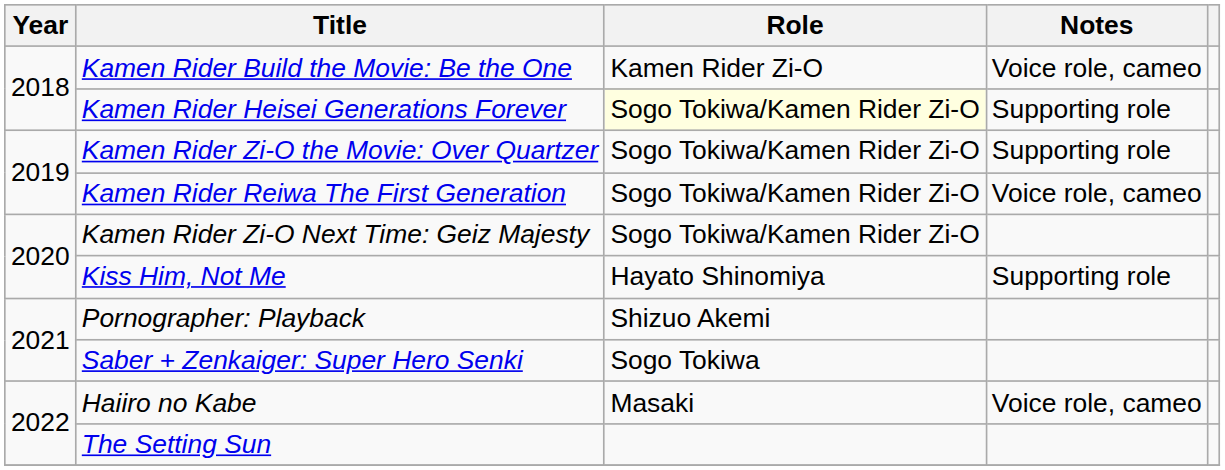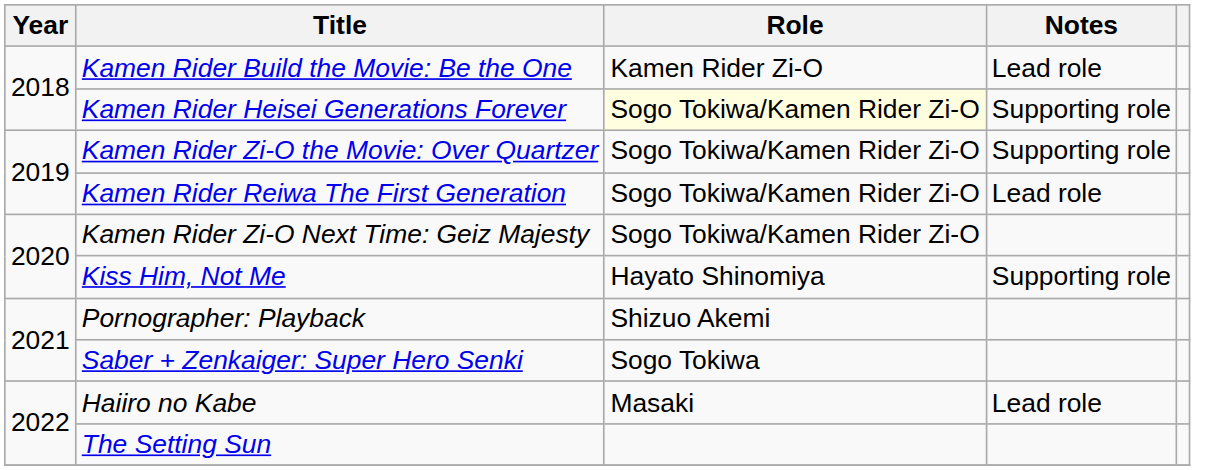Kamen Rider Build the Movie: Be the One | Notes: Voice role, cameo -> Lead role
Kamen Rider Reiwa The First Generation | Notes: Voice role, cameo -> Lead role
Haiiro no Kabe | Notes: Voice role, cameo -> Lead role
